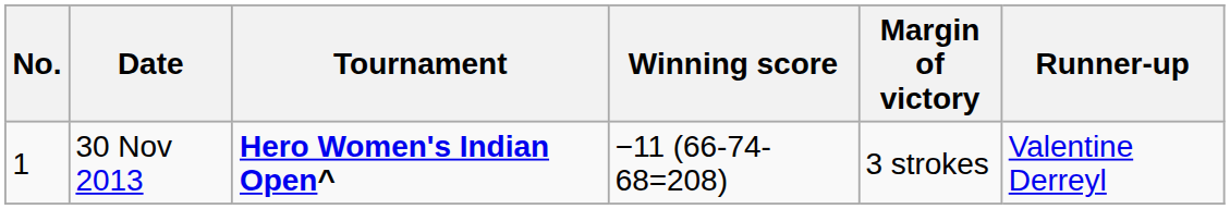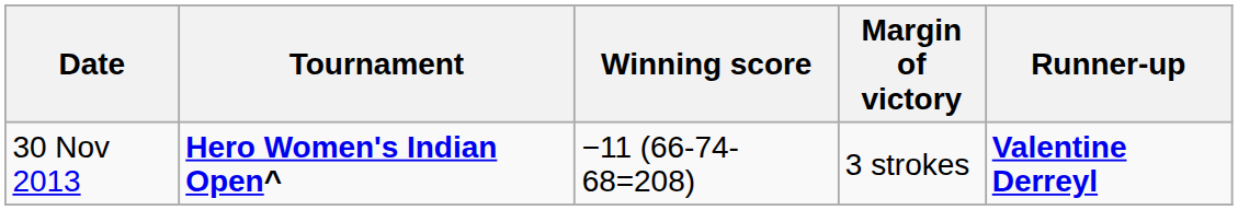- column: No. | 1
30 Nov 2013 | Runner-up: normal -> bold
